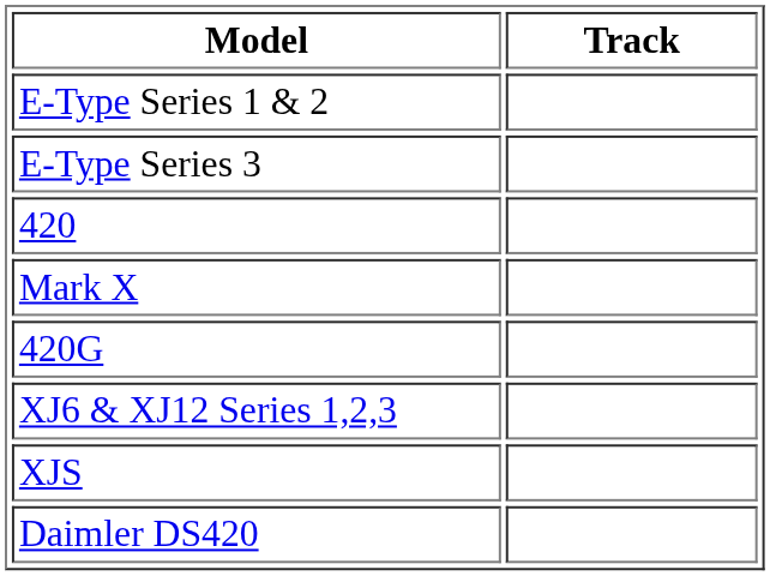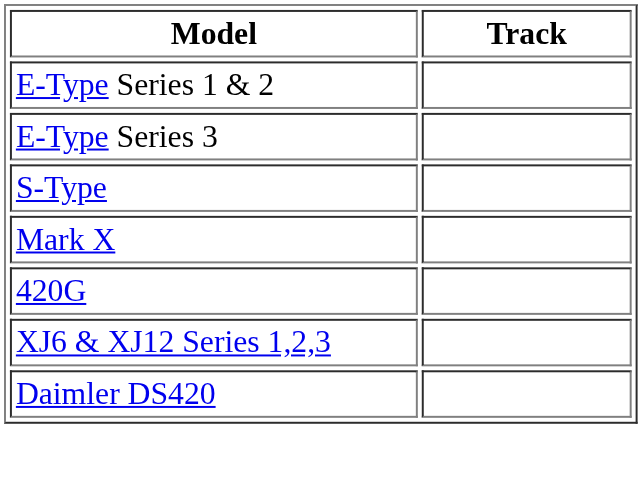+ row: S-Type
- row: 420
- row: XJS
